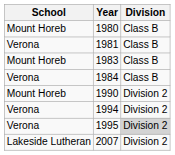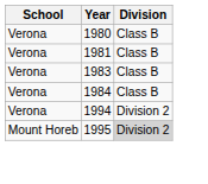1980 | School: Mount Horeb -> Verona
1983 | School: Mount Horeb -> Verona
- row: Mount Horeb | 1990 | Division 2
1995 | School: Verona -> Mount Horeb
- row: Lakeside Lutheran | 2007 | Division 2
